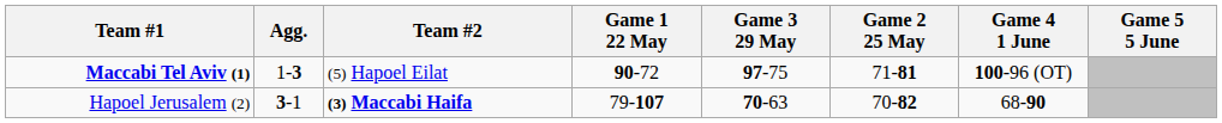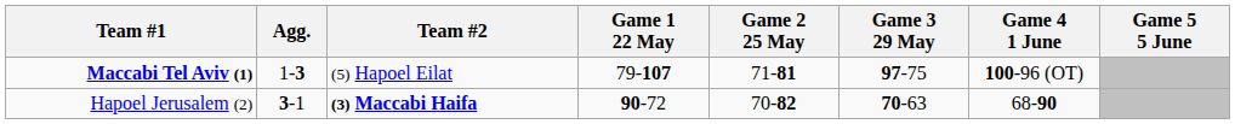columns swapped: Game 2 25 May <-> Game 3 29 May
Maccabi Tel Aviv (1) | Game 1 22 May: 90-72 -> 79-107
Hapoel Jerusalem (2) | Game 1 22 May: 79-107 -> 90-72
